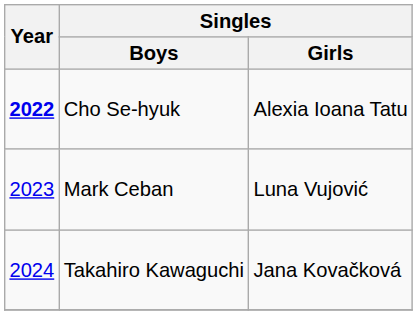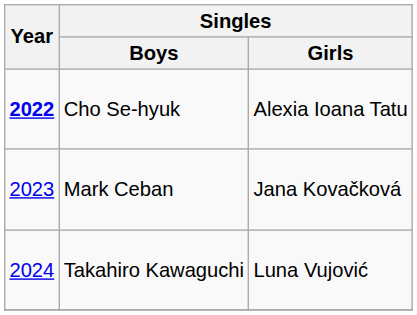Mark Ceban | Singles / Girls: Luna Vujović -> Jana Kovačková
Takahiro Kawaguchi | Singles / Girls: Jana Kovačková -> Luna Vujović
